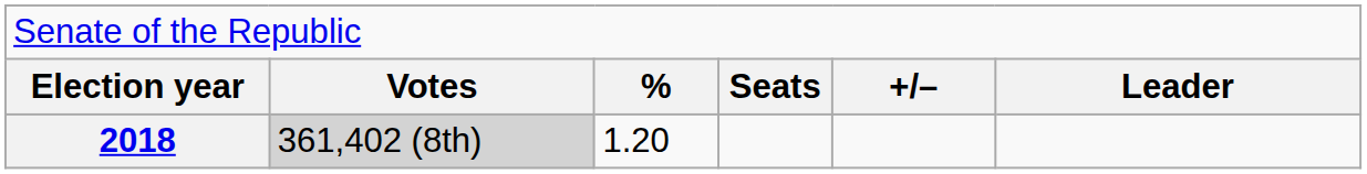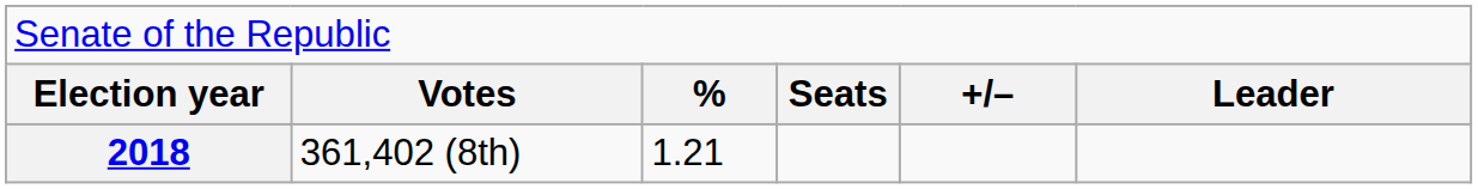2018 | column 2: lightgrey background -> no background
2018 | column 3: 1.20 -> 1.21
